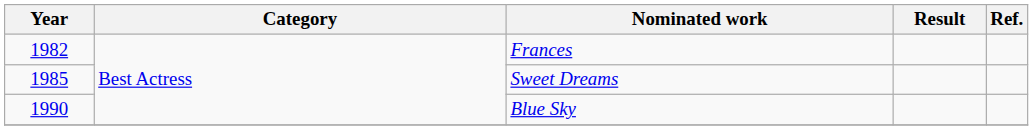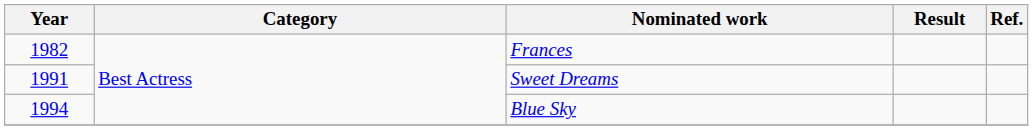Sweet Dreams | Year: 1985 -> 1991
Blue Sky | Year: 1990 -> 1994
